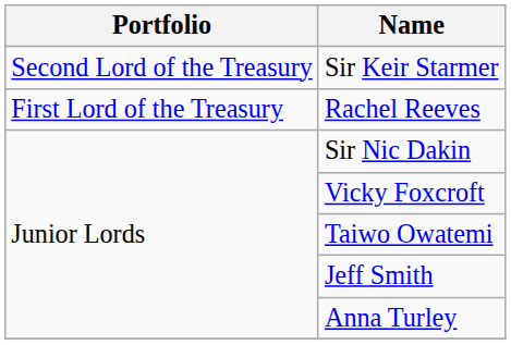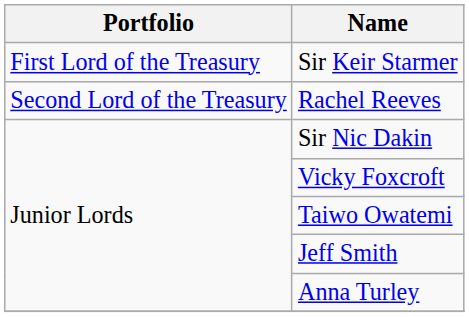Sir Keir Starmer | Portfolio: Second Lord of the Treasury -> First Lord of the Treasury
Rachel Reeves | Portfolio: First Lord of the Treasury -> Second Lord of the Treasury
